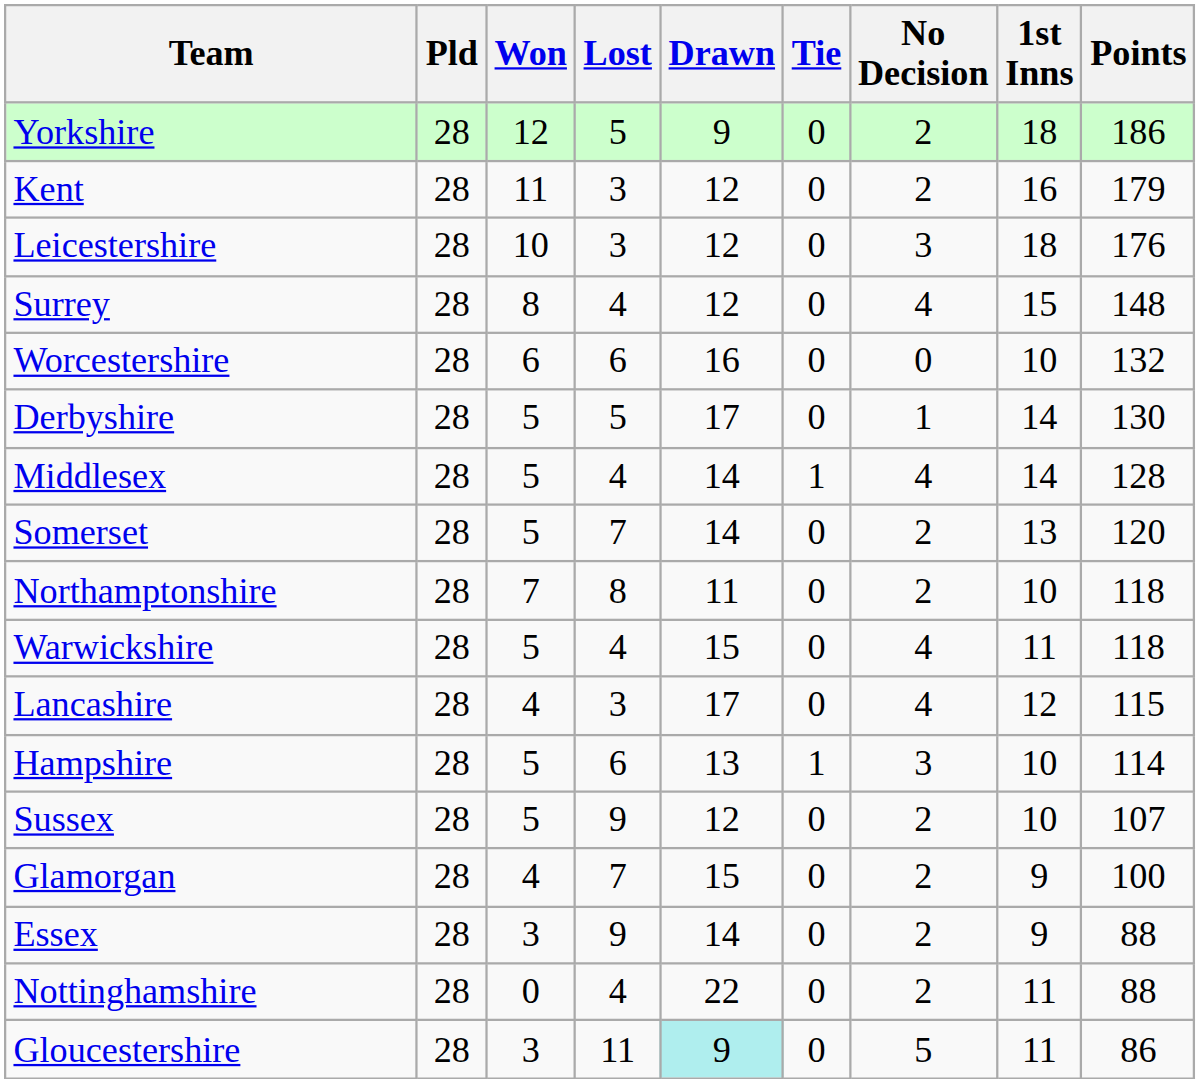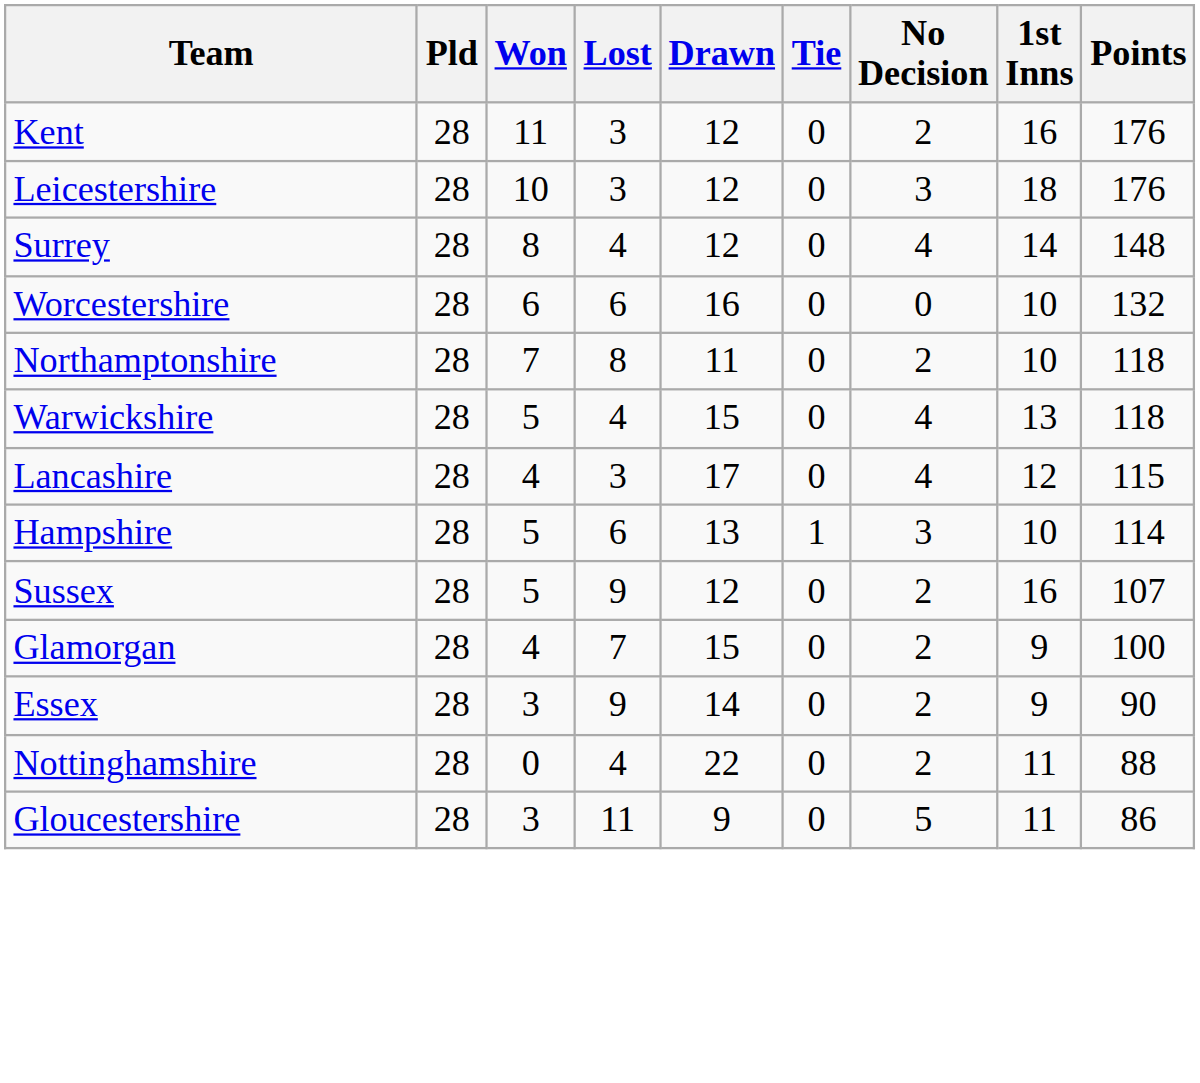- row: Yorkshire | 28 | 12 | 5 | 9 | 0 | 2 | 18 | 186
Kent | Points: 179 -> 176
Surrey | 1st Inns: 15 -> 14
- row: Derbyshire | 28 | 5 | 5 | 17 | 0 | 1 | 14 | 130
- row: Middlesex | 28 | 5 | 4 | 14 | 1 | 4 | 14 | 128
- row: Somerset | 28 | 5 | 7 | 14 | 0 | 2 | 13 | 120
Warwickshire | 1st Inns: 11 -> 13
Sussex | 1st Inns: 10 -> 16
Essex | Points: 88 -> 90
Gloucestershire | Drawn: paleturquoise background -> no background
